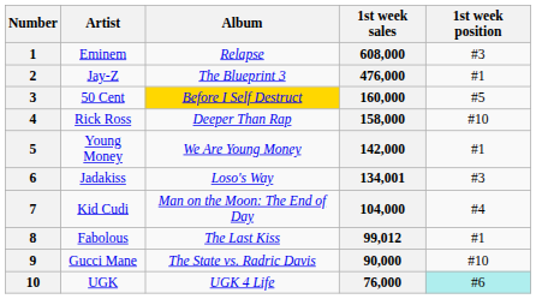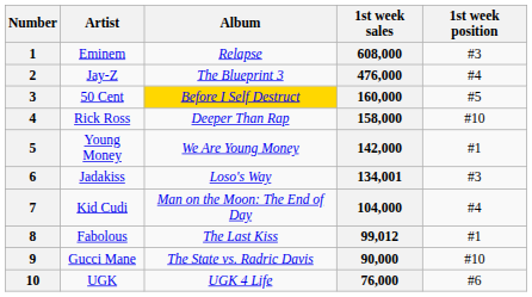2 | 1st week position: #1 -> #4
10 | 1st week position: paleturquoise background -> no background
